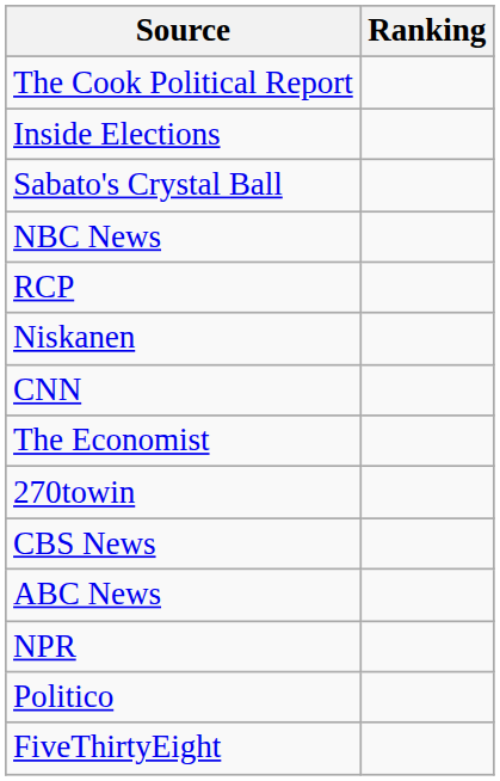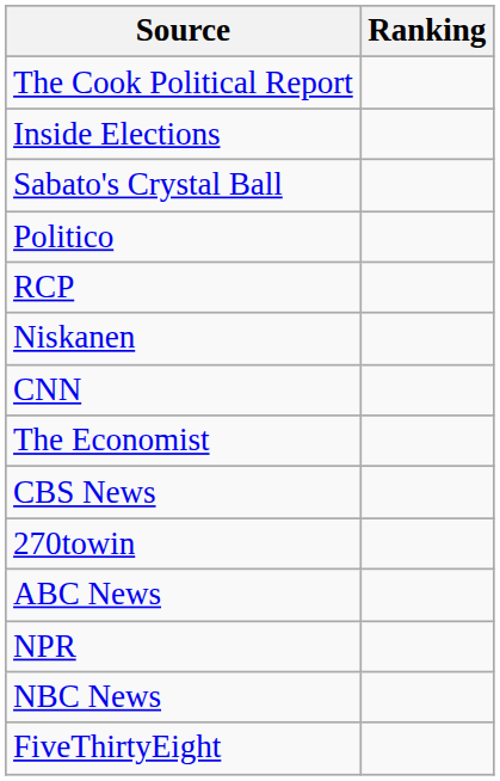rows swapped: Politico <-> NBC News
rows swapped: CBS News <-> 270towin
